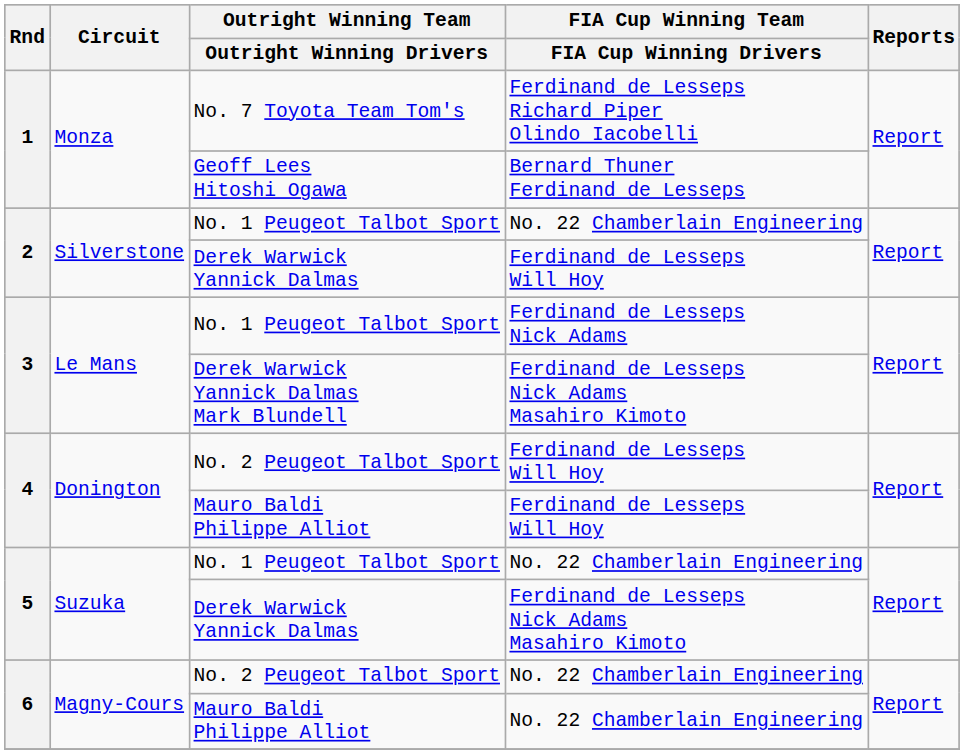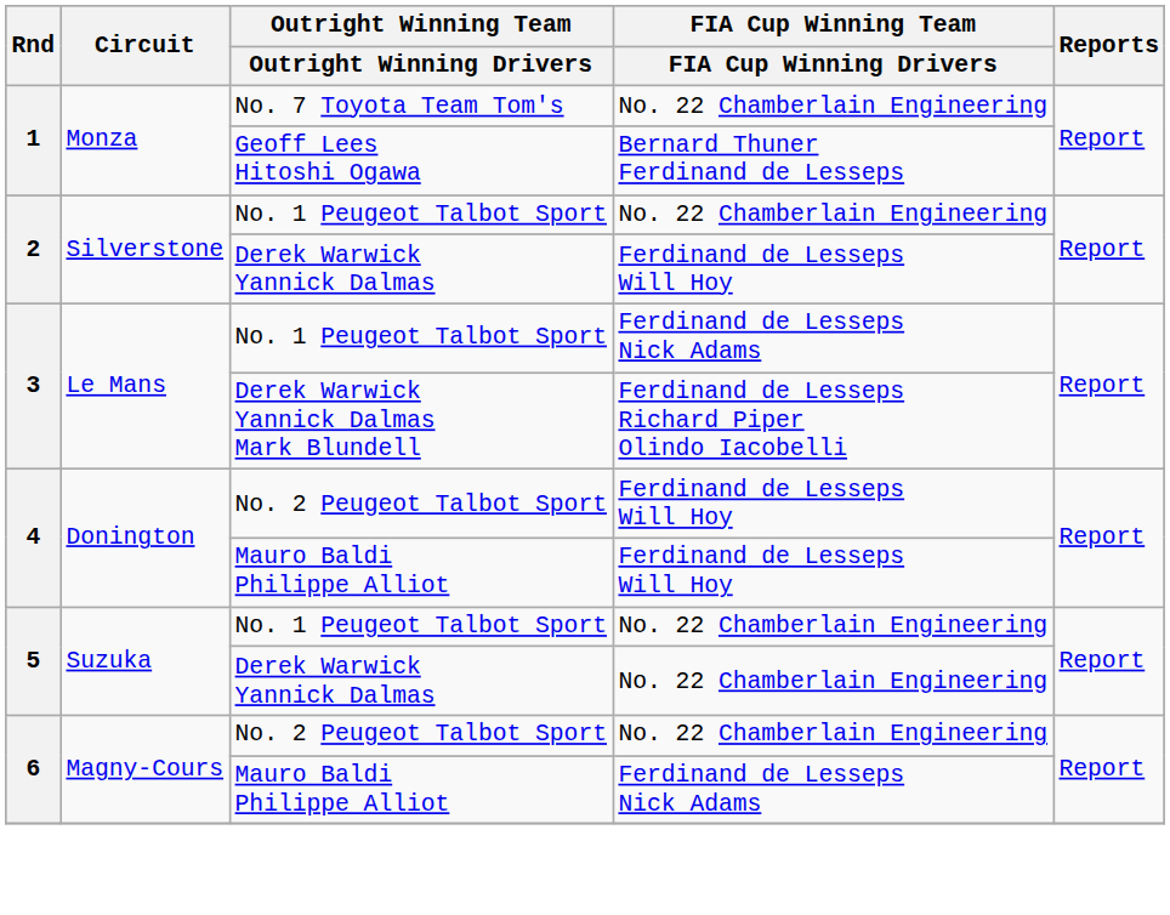No. 7 Toyota Team Tom's | FIA Cup Winning Team / FIA Cup Winning Drivers: Ferdinand de Lesseps Richard Piper Olindo Iacobelli -> No. 22 Chamberlain Engineering
Derek Warwick Yannick Dalmas Mark Blundell | FIA Cup Winning Team / FIA Cup Winning Drivers: Ferdinand de Lesseps Nick Adams Masahiro Kimoto -> Ferdinand de Lesseps Richard Piper Olindo Iacobelli
5 / Derek Warwick Yannick Dalmas | FIA Cup Winning Team / FIA Cup Winning Drivers: Ferdinand de Lesseps Nick Adams Masahiro Kimoto -> No. 22 Chamberlain Engineering
6 / Mauro Baldi Philippe Alliot | FIA Cup Winning Team / FIA Cup Winning Drivers: No. 22 Chamberlain Engineering -> Ferdinand de Lesseps Nick Adams
